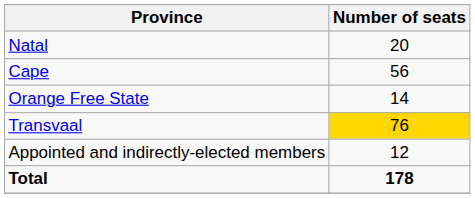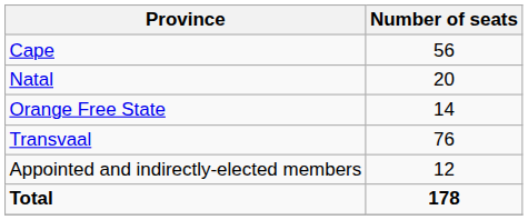rows swapped: Cape <-> Natal
Transvaal | Number of seats: gold background -> no background
